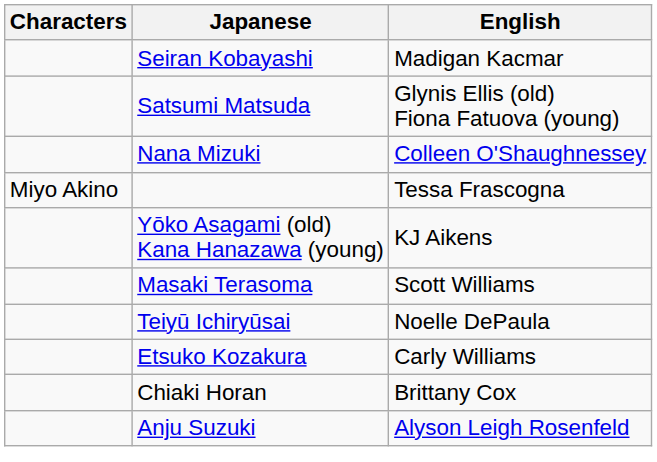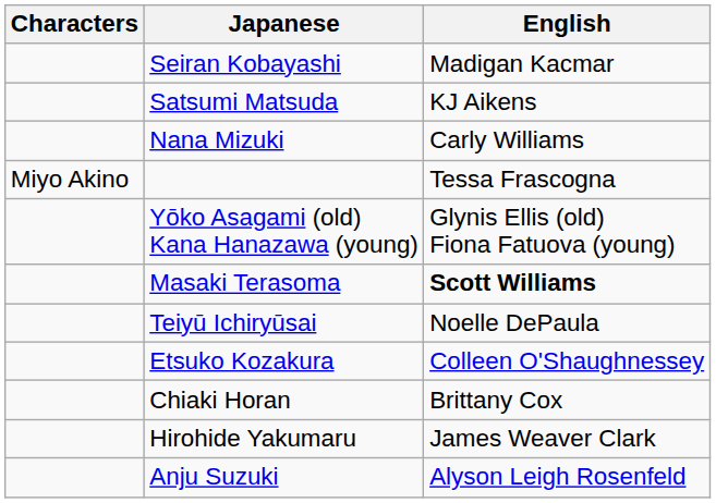Satsumi Matsuda | English: Glynis Ellis (old) Fiona Fatuova (young) -> KJ Aikens
Nana Mizuki | English: Colleen O'Shaughnessey -> Carly Williams
Yōko Asagami (old) Kana Hanazawa (young) | English: KJ Aikens -> Glynis Ellis (old) Fiona Fatuova (young)
Masaki Terasoma | English: normal -> bold
Etsuko Kozakura | English: Carly Williams -> Colleen O'Shaughnessey
+ row: Hirohide Yakumaru | James Weaver Clark
